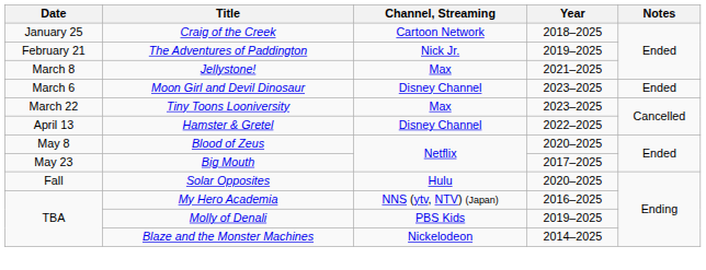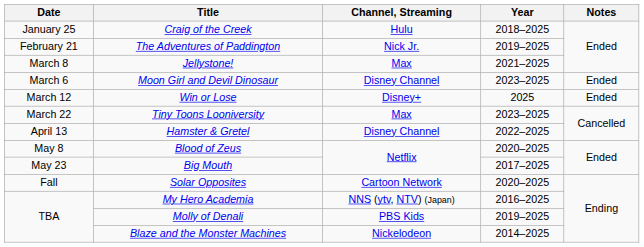Craig of the Creek | Channel, Streaming: Cartoon Network -> Hulu
+ row: March 12 | Win or Lose | Disney+ | 2025 | Ended
Solar Opposites | Channel, Streaming: Hulu -> Cartoon Network
